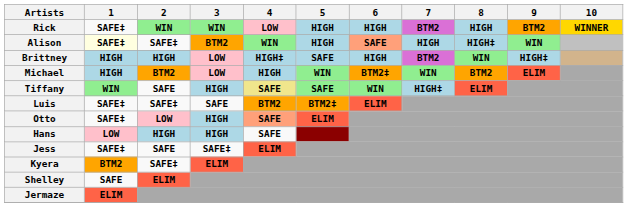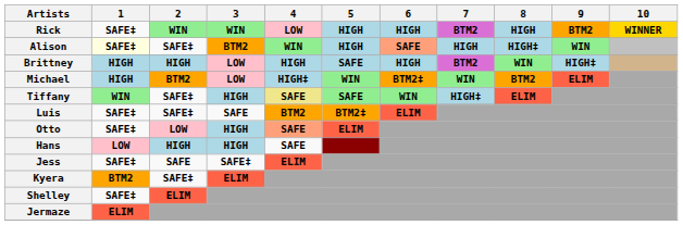Brittney | 4: HIGH‡ -> HIGH
Michael | 4: HIGH -> HIGH‡
Tiffany | 2: SAFE -> SAFE‡
Shelley | 1: SAFE -> SAFE‡
